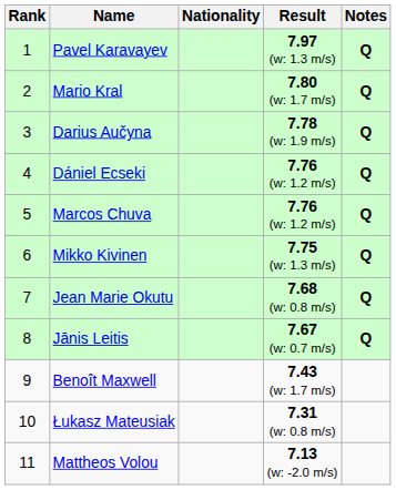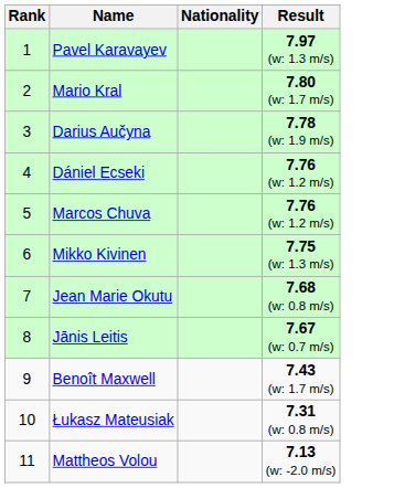- column: Notes | Q | Q | Q | Q | Q | Q | Q | Q
